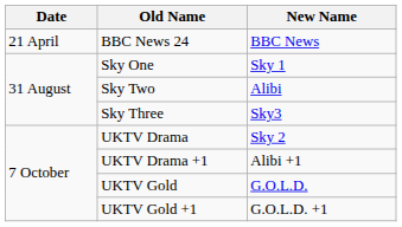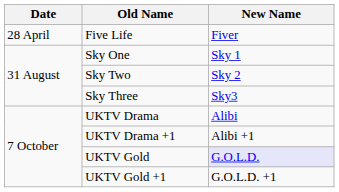- row: 21 April | BBC News 24 | BBC News
+ row: 28 April | Five Life | Fiver
Sky Two | New Name: Alibi -> Sky 2
UKTV Drama | New Name: Sky 2 -> Alibi
UKTV Gold | New Name: no background -> lavender background
